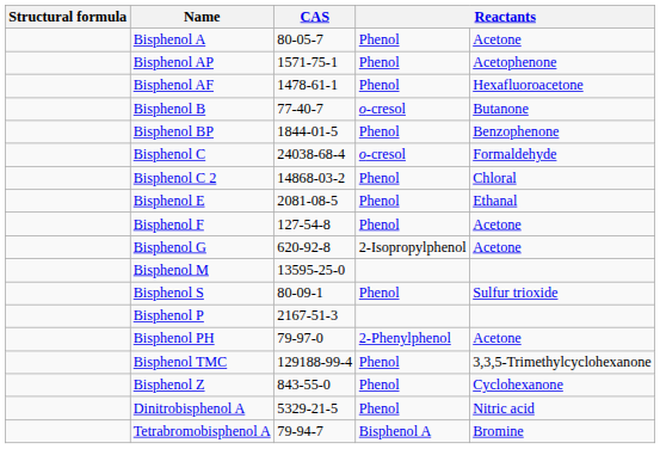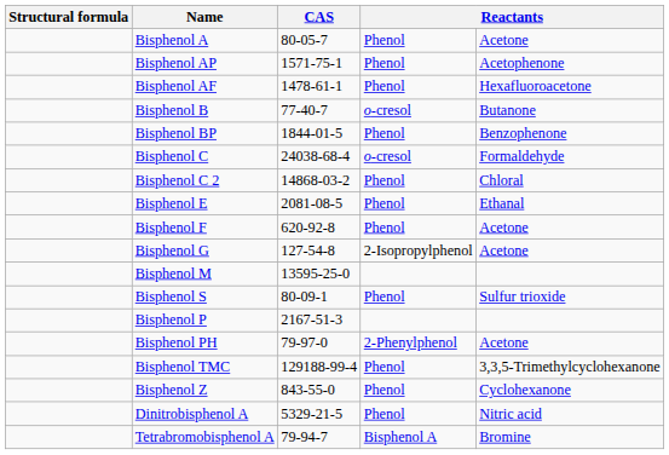Bisphenol F | CAS: 127-54-8 -> 620-92-8
Bisphenol G | CAS: 620-92-8 -> 127-54-8
